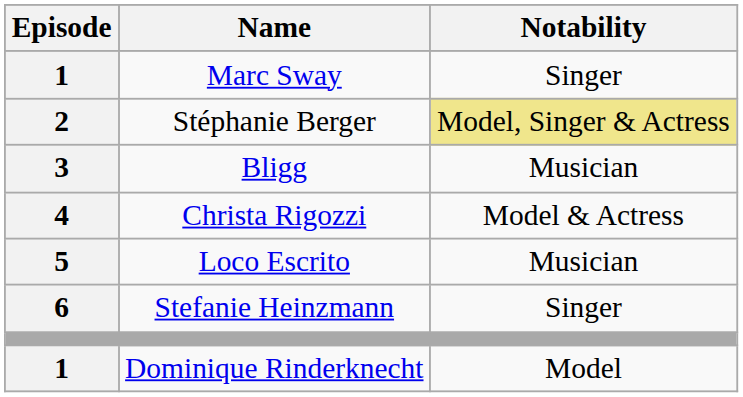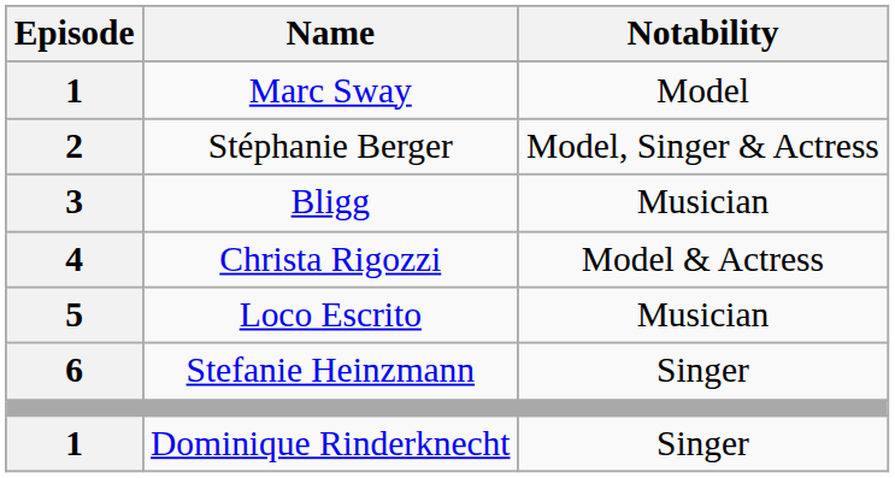Marc Sway | Notability: Singer -> Model
Stéphanie Berger | Notability: khaki background -> no background
Dominique Rinderknecht | Notability: Model -> Singer
